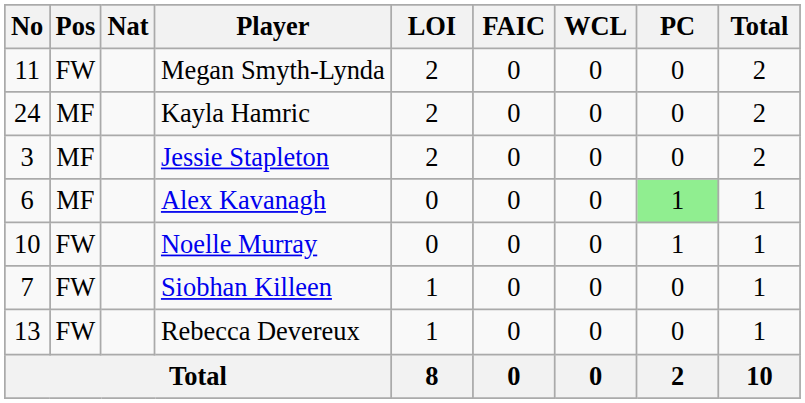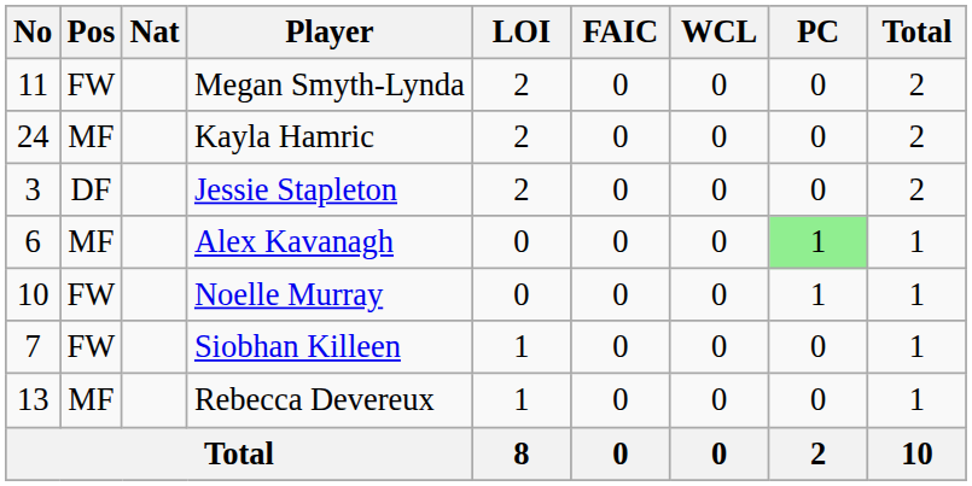Jessie Stapleton | Pos: MF -> DF
Rebecca Devereux | Pos: FW -> MF
